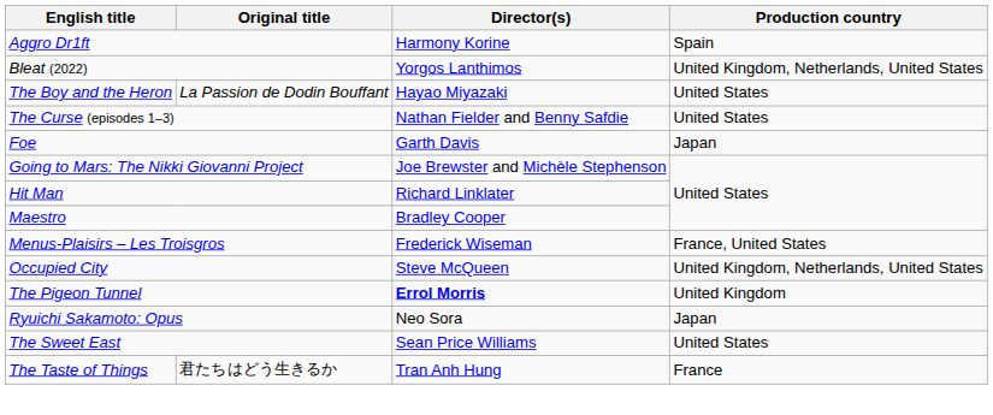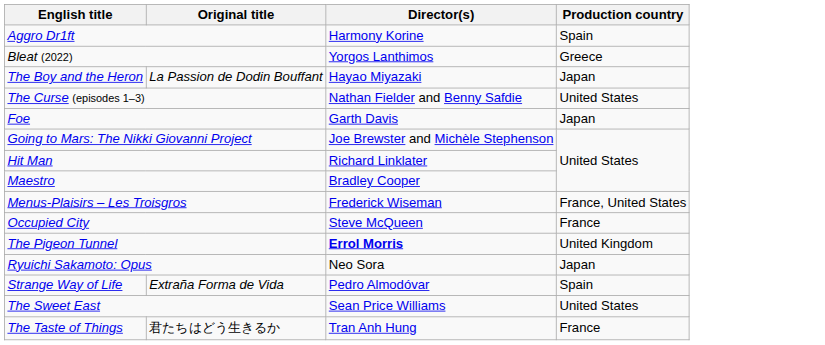Bleat (2022) | Production country: United Kingdom, Netherlands, United States -> Greece
The Boy and the Heron | Production country: United States -> Japan
Occupied City | Production country: United Kingdom, Netherlands, United States -> France
+ row: Strange Way of Life | Extraña Forma de Vida | Pedro Almodóvar | Spain
